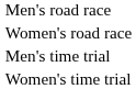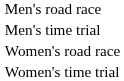rows swapped: Women's road race <-> Men's time trial
